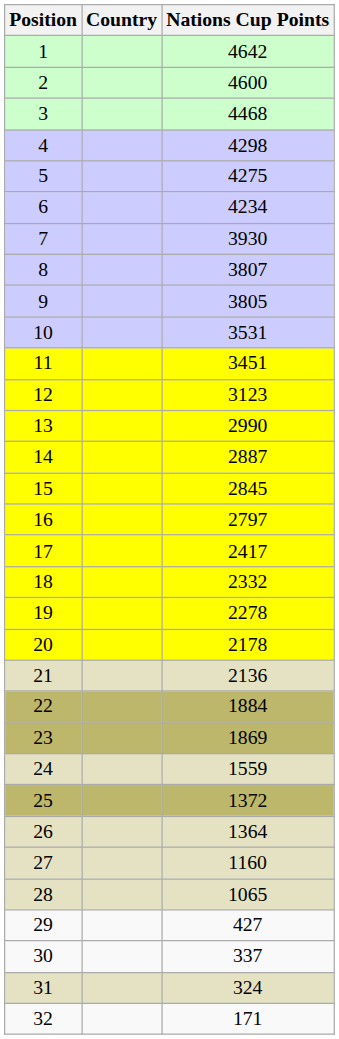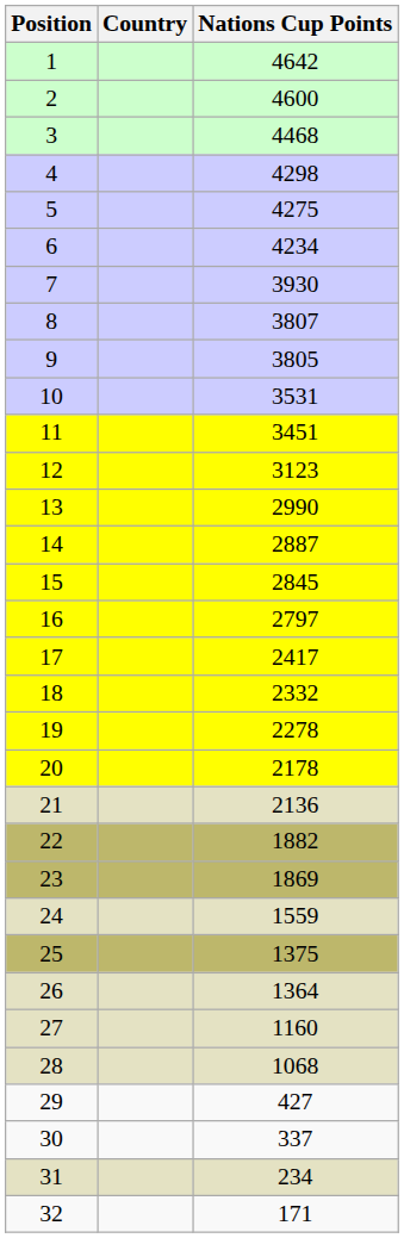22 | Nations Cup Points: 1884 -> 1882
25 | Nations Cup Points: 1372 -> 1375
28 | Nations Cup Points: 1065 -> 1068
31 | Nations Cup Points: 324 -> 234
